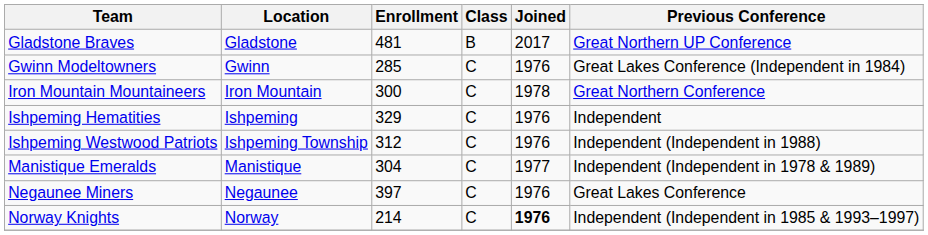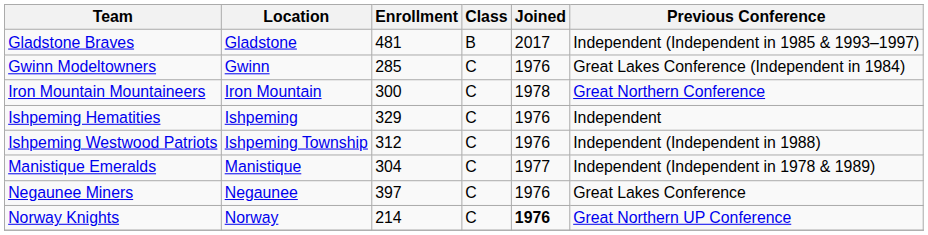Gladstone Braves | Previous Conference: Great Northern UP Conference -> Independent (Independent in 1985 & 1993–1997)
Norway Knights | Previous Conference: Independent (Independent in 1985 & 1993–1997) -> Great Northern UP Conference
